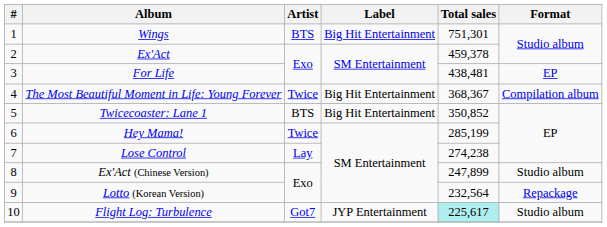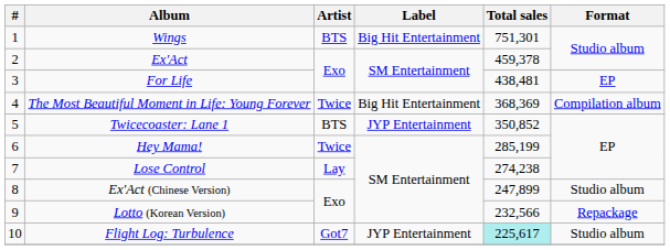The Most Beautiful Moment in Life: Young Forever | Total sales: 368,367 -> 368,369
Twicecoaster: Lane 1 | Label: Big Hit Entertainment -> JYP Entertainment
Lotto (Korean Version) | Total sales: 232,564 -> 232,566
